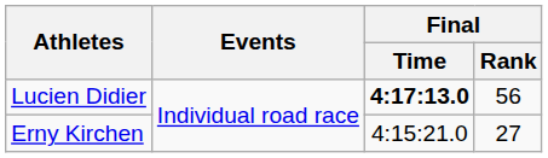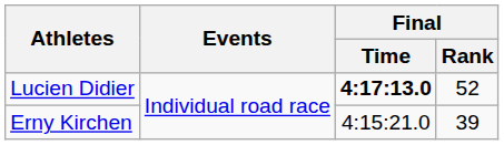Lucien Didier | Final / Rank: 56 -> 52
Erny Kirchen | Final / Rank: 27 -> 39
